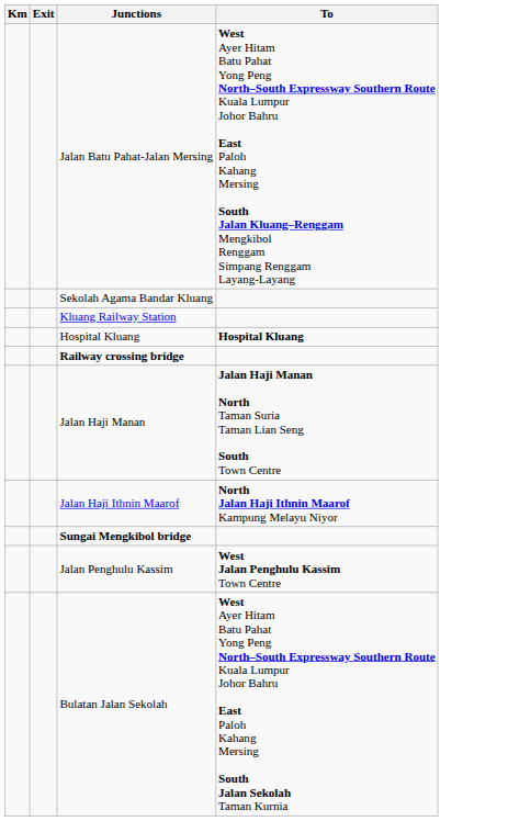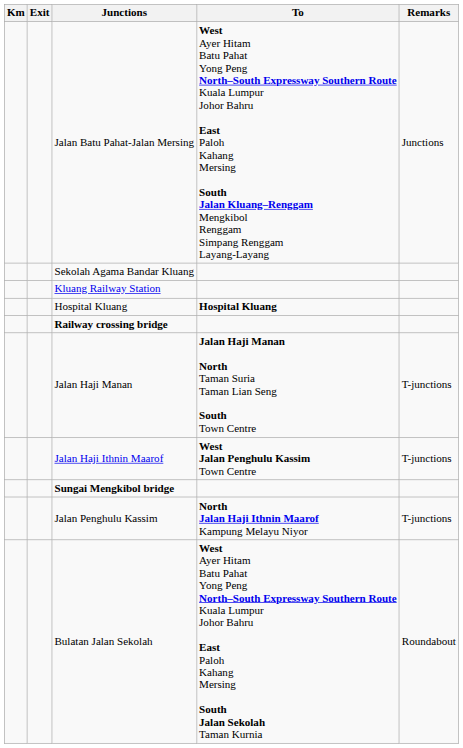+ column: Remarks | Junctions | T-junctions | T-junctions | T-junctions | Roundabout
Jalan Haji Ithnin Maarof | To: North Jalan Haji Ithnin Maarof Kampung Melayu Niyor -> West Jalan Penghulu Kassim Town Centre
Jalan Penghulu Kassim | To: West Jalan Penghulu Kassim Town Centre -> North Jalan Haji Ithnin Maarof Kampung Melayu Niyor
